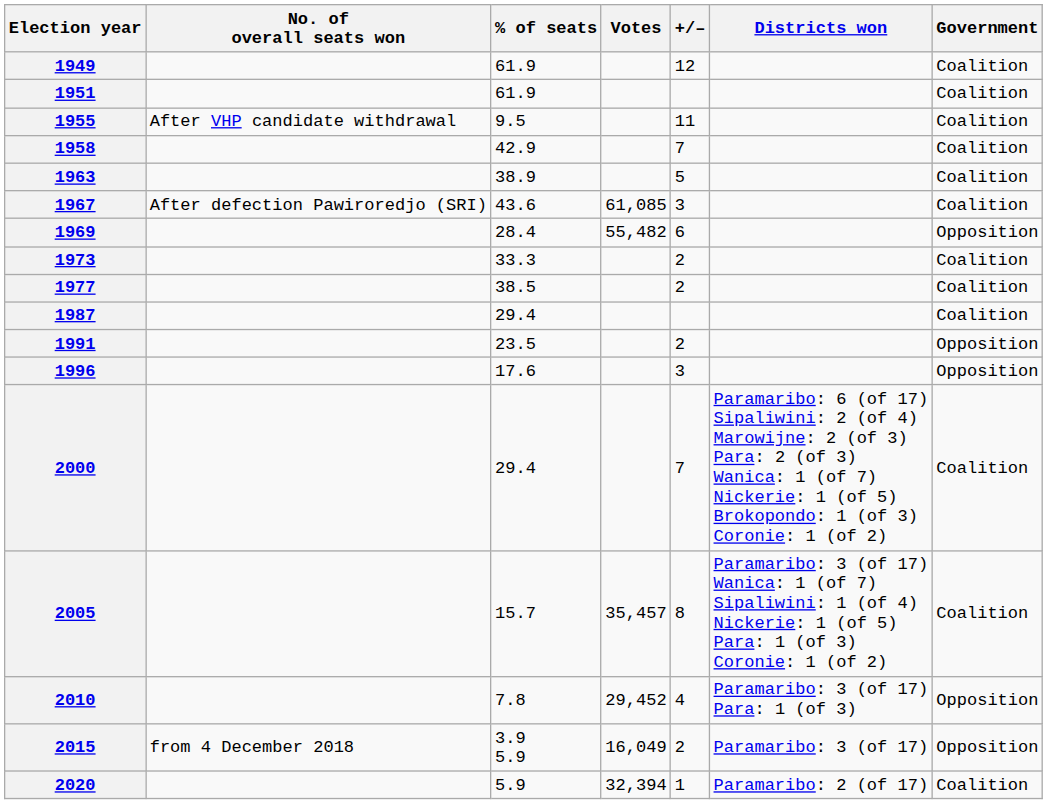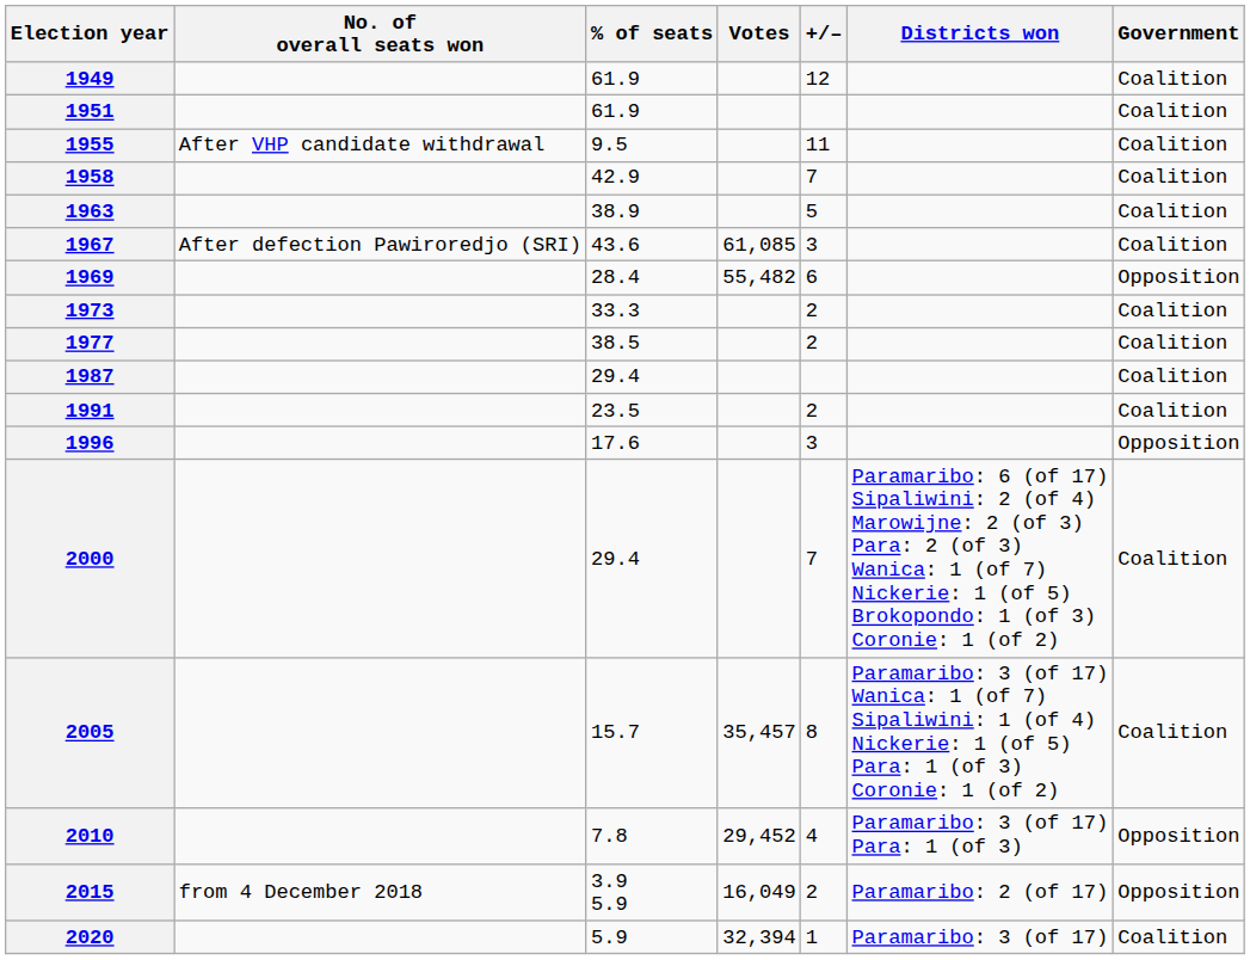1991 | Government: Opposition -> Coalition
2015 | Districts won: Paramaribo: 3 (of 17) -> Paramaribo: 2 (of 17)
2020 | Districts won: Paramaribo: 2 (of 17) -> Paramaribo: 3 (of 17)
